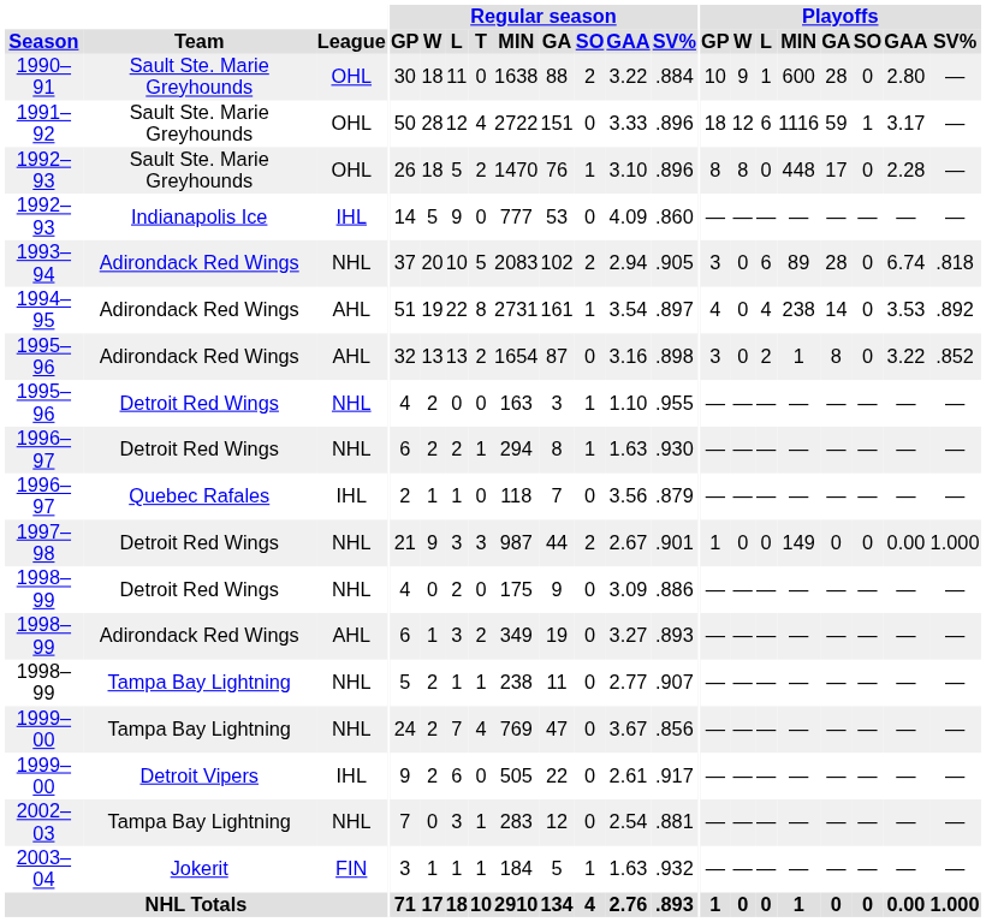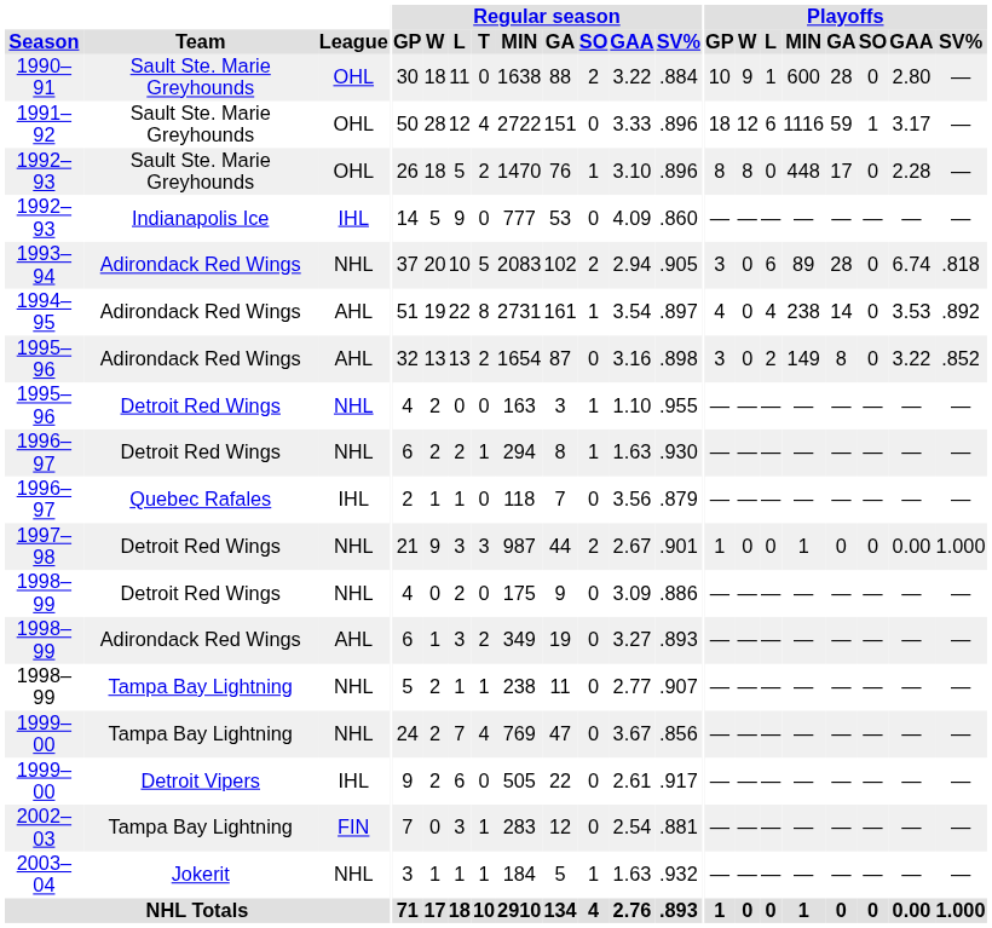1995–96 / Adirondack Red Wings | Playoffs / MIN: 1 -> 149
1997–98 | Playoffs / MIN: 149 -> 1
2002–03 | League: NHL -> FIN
2003–04 | League: FIN -> NHL
